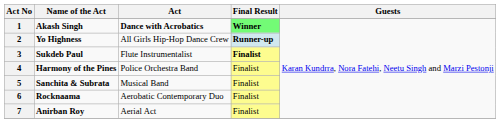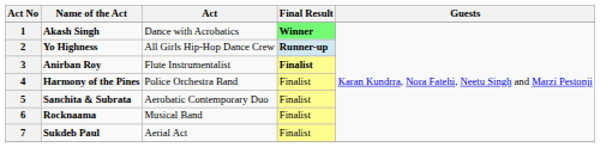1 | Act: bold -> normal
3 | Name of the Act: Sukdeb Paul -> Anirban Roy
5 | Act: Musical Band -> Aerobatic Contemporary Duo
6 | Act: Aerobatic Contemporary Duo -> Musical Band
7 | Name of the Act: Anirban Roy -> Sukdeb Paul
